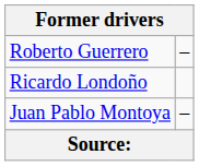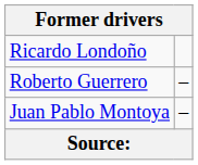rows swapped: Ricardo Londoño <-> Roberto Guerrero
